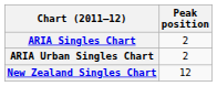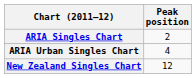ARIA Urban Singles Chart | Peak position: 2 -> 4
